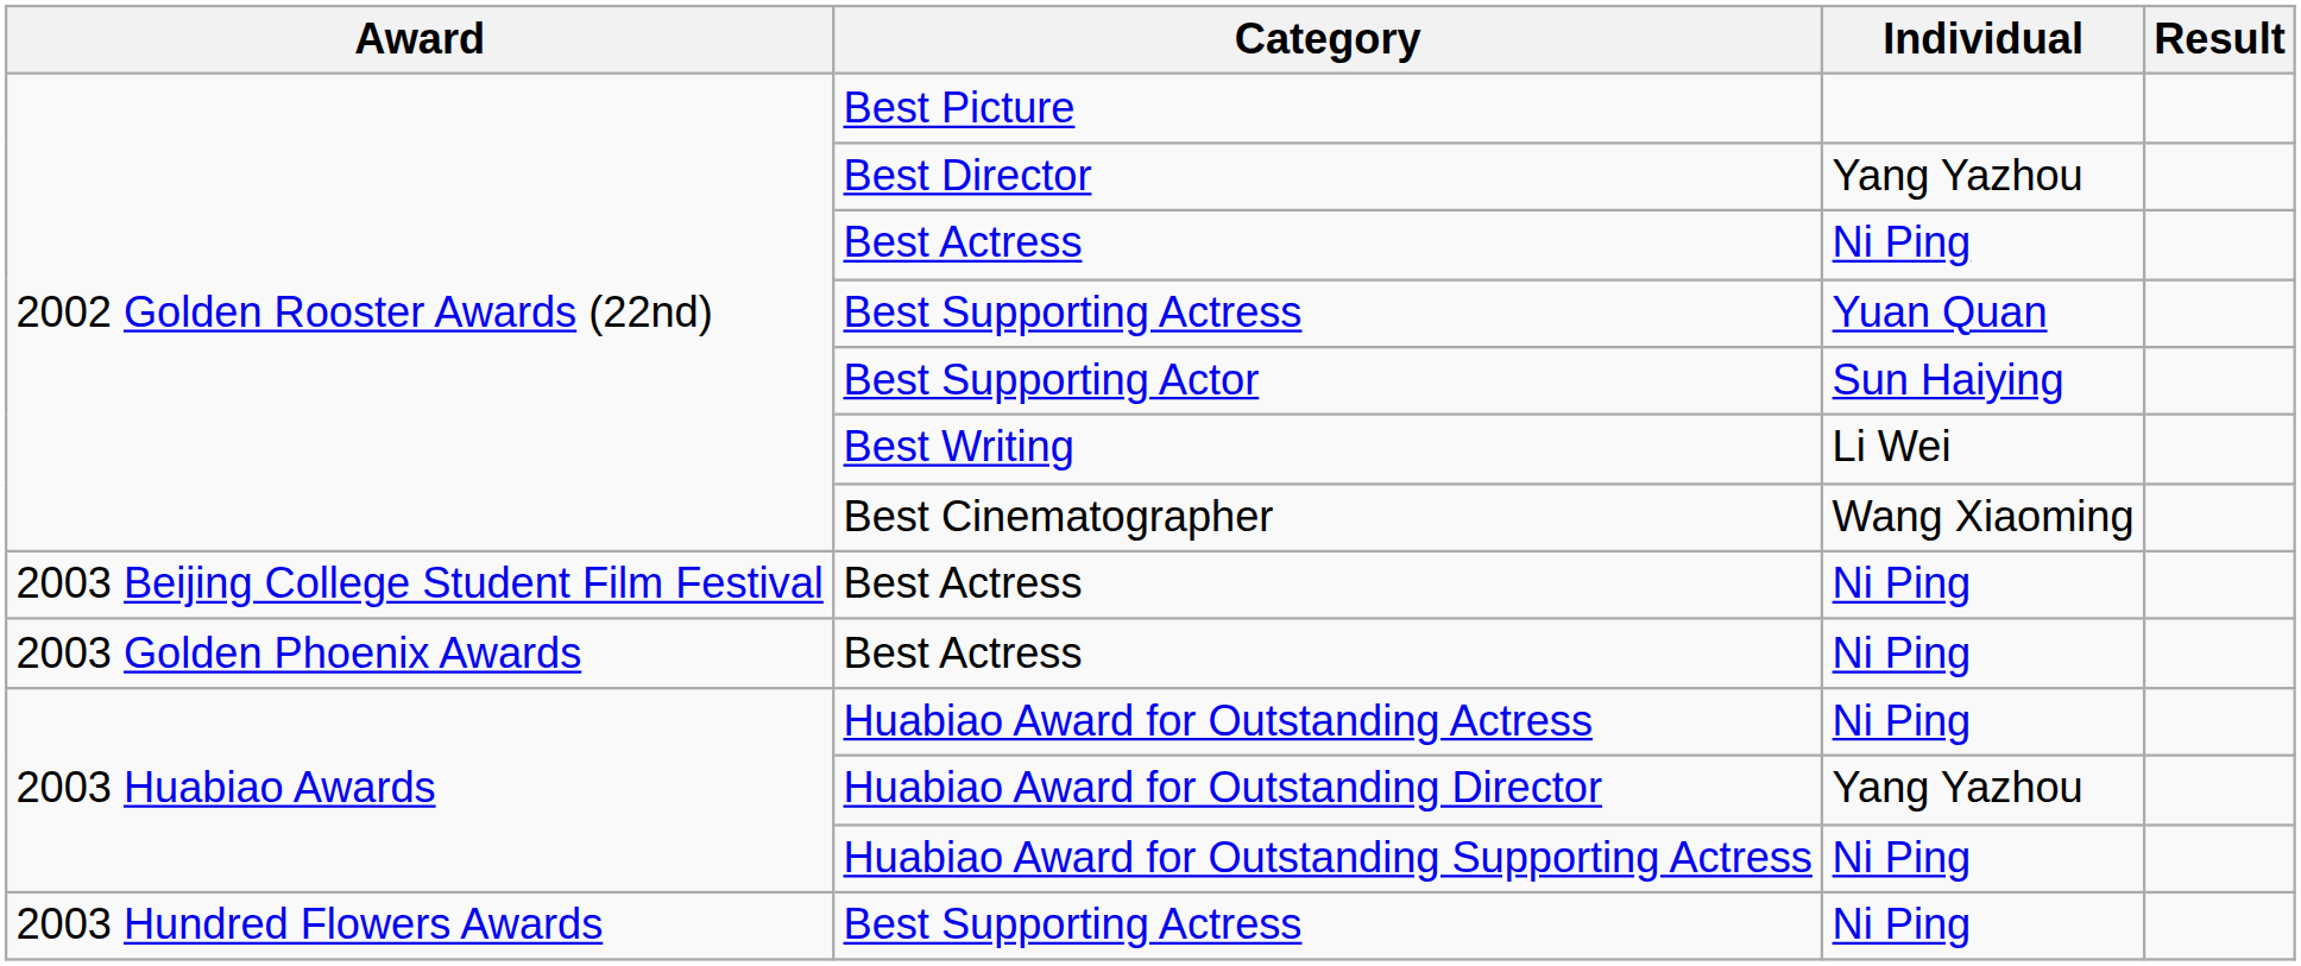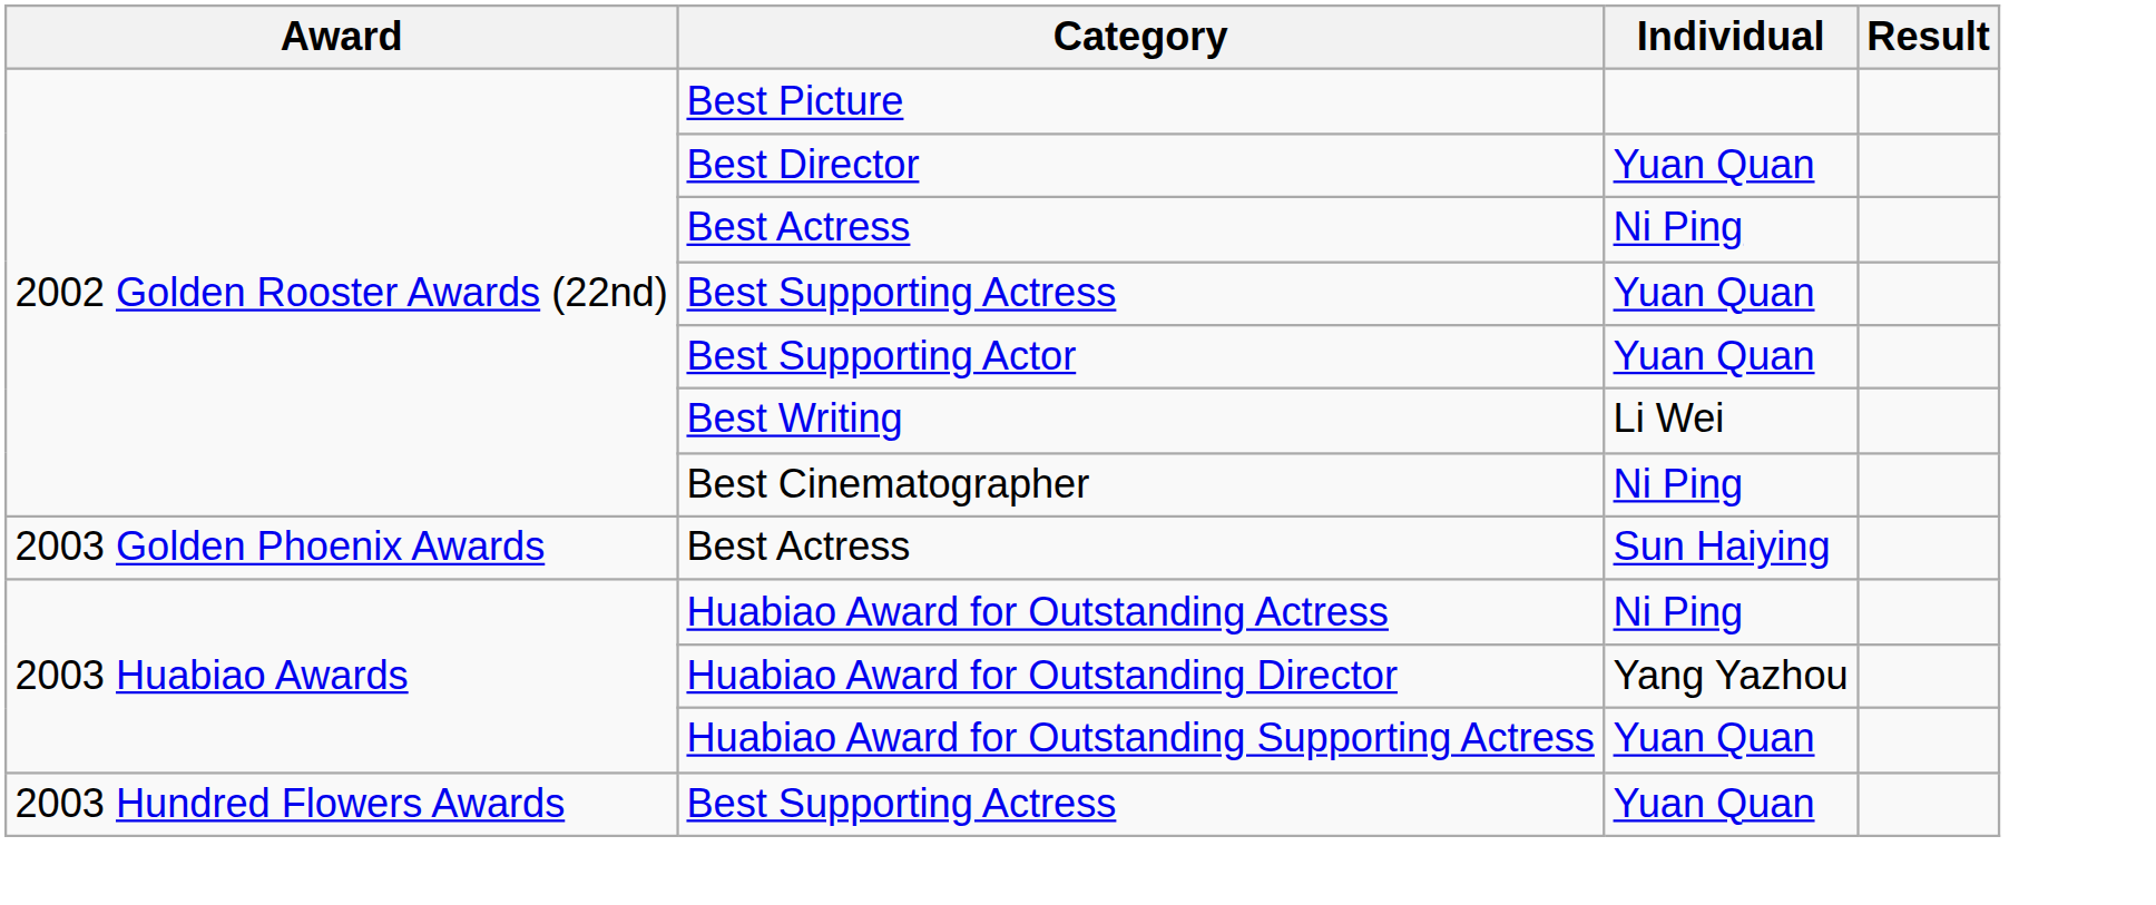Best Director | Individual: Yang Yazhou -> Yuan Quan
Best Supporting Actor | Individual: Sun Haiying -> Yuan Quan
Best Cinematographer | Individual: Wang Xiaoming -> Ni Ping
- row: 2003 Beijing College Student Film Festival | Best Actress | Ni Ping
2003 Golden Phoenix Awards / Best Actress | Individual: Ni Ping -> Sun Haiying
Huabiao Award for Outstanding Supporting Actress | Individual: Ni Ping -> Yuan Quan
2003 Hundred Flowers Awards / Best Supporting Actress | Individual: Ni Ping -> Yuan Quan
